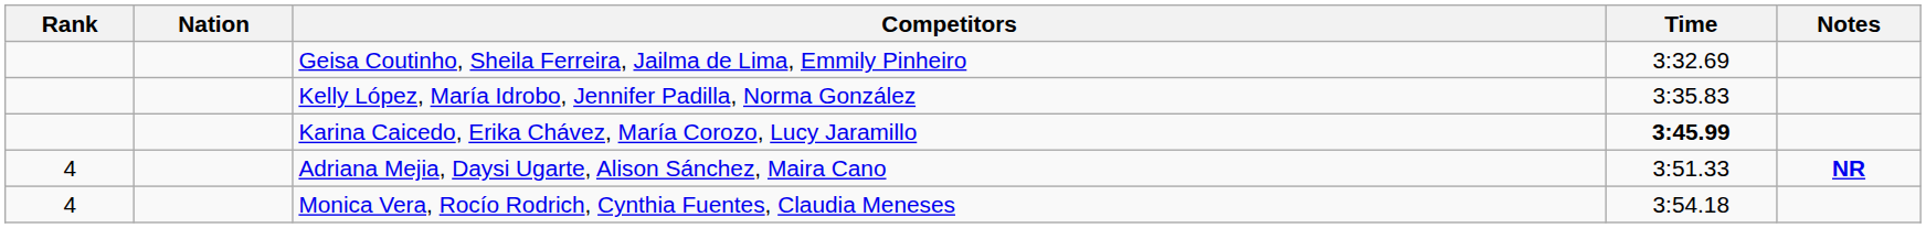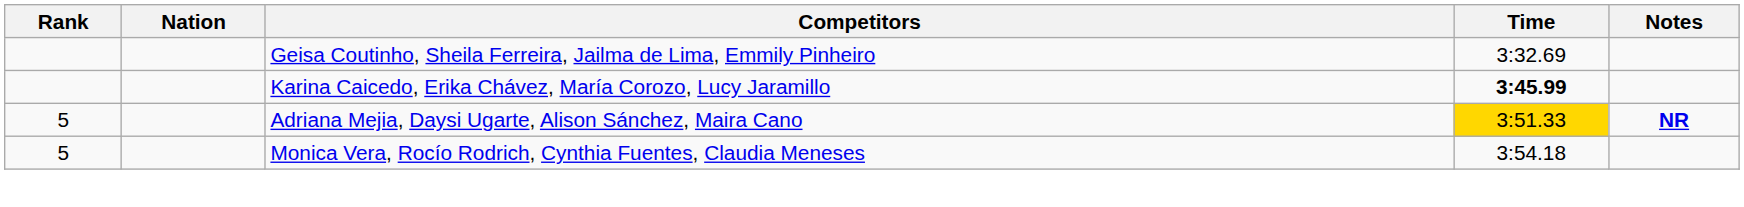- row: Kelly López, María Idrobo, Jennifer Padilla, Norma González | 3:35.83
Adriana Mejia, Daysi Ugarte, Alison Sánchez, Maira Cano | Rank: 4 -> 5
Adriana Mejia, Daysi Ugarte, Alison Sánchez, Maira Cano | Time: no background -> gold background
Monica Vera, Rocío Rodrich, Cynthia Fuentes, Claudia Meneses | Rank: 4 -> 5
